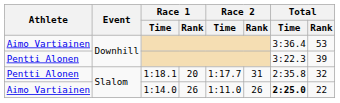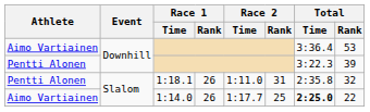1:18.1 | Race 1 / Rank: 20 -> 26
1:18.1 | Race 2 / Time: 1:17.7 -> 1:11.0
1:14.0 | Race 2 / Time: 1:11.0 -> 1:17.7
1:14.0 | Race 2 / Rank: 26 -> 25
